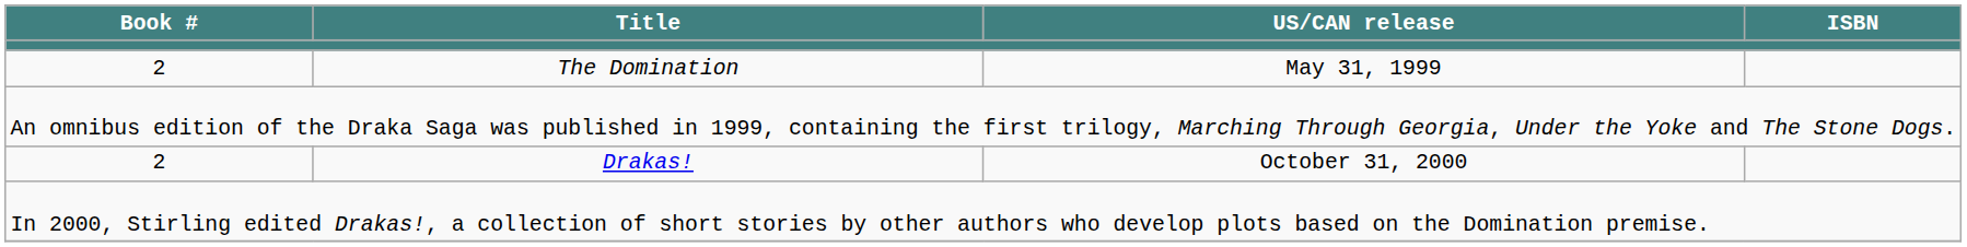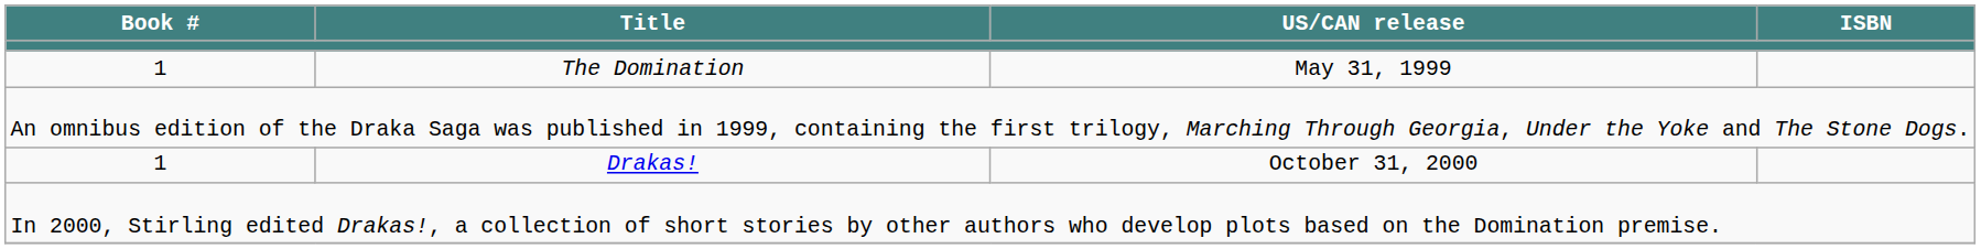The Domination | Book #: 2 -> 1
Drakas! | Book #: 2 -> 1
